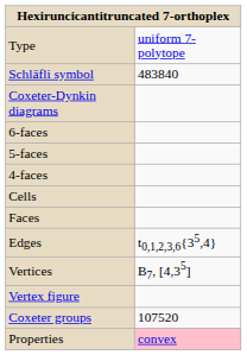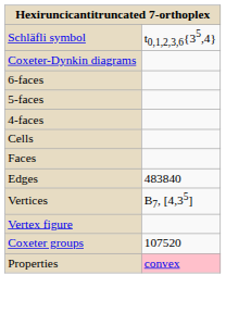- row: Type | uniform 7-polytope
Schläfli symbol | column 2: 483840 -> t0,1,2,3,6{35,4}
Edges | column 2: t0,1,2,3,6{35,4} -> 483840
